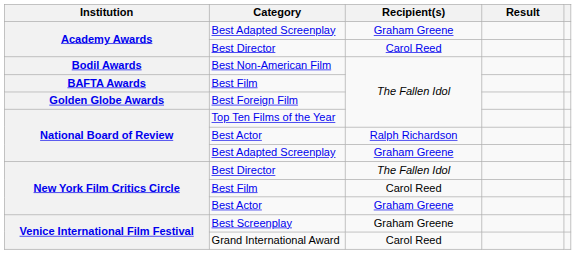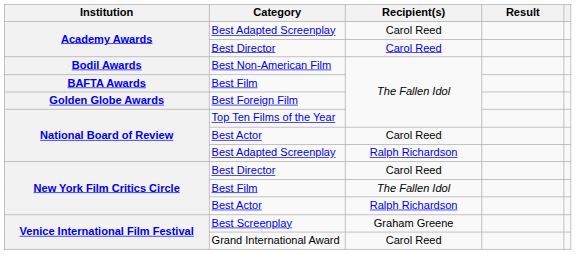Academy Awards / Best Adapted Screenplay | Recipient(s): Graham Greene -> Carol Reed
National Board of Review / Best Actor | Recipient(s): Ralph Richardson -> Carol Reed
National Board of Review / Best Adapted Screenplay | Recipient(s): Graham Greene -> Ralph Richardson
New York Film Critics Circle / Best Director | Recipient(s): The Fallen Idol -> Carol Reed
New York Film Critics Circle / Best Film | Recipient(s): Carol Reed -> The Fallen Idol
New York Film Critics Circle / Best Actor | Recipient(s): Graham Greene -> Ralph Richardson
